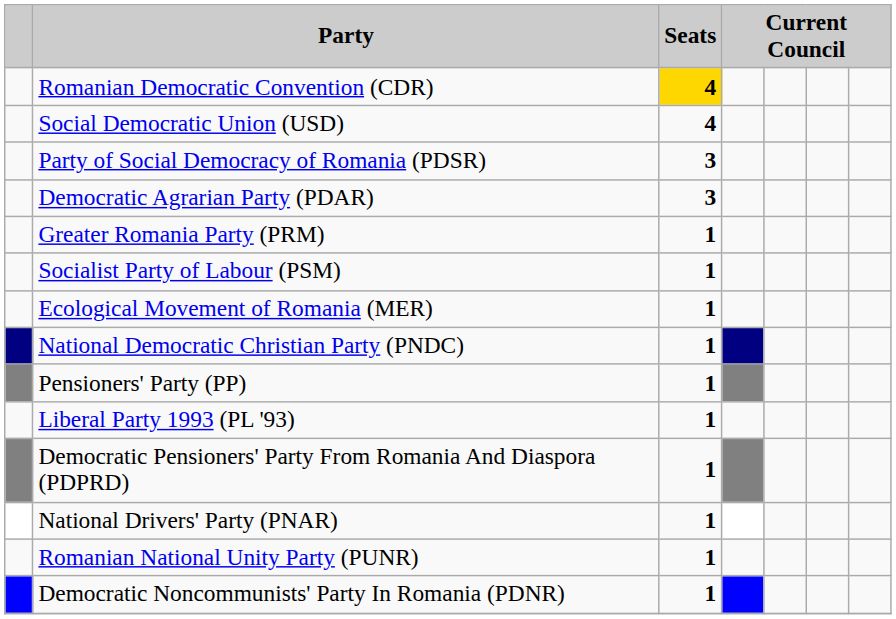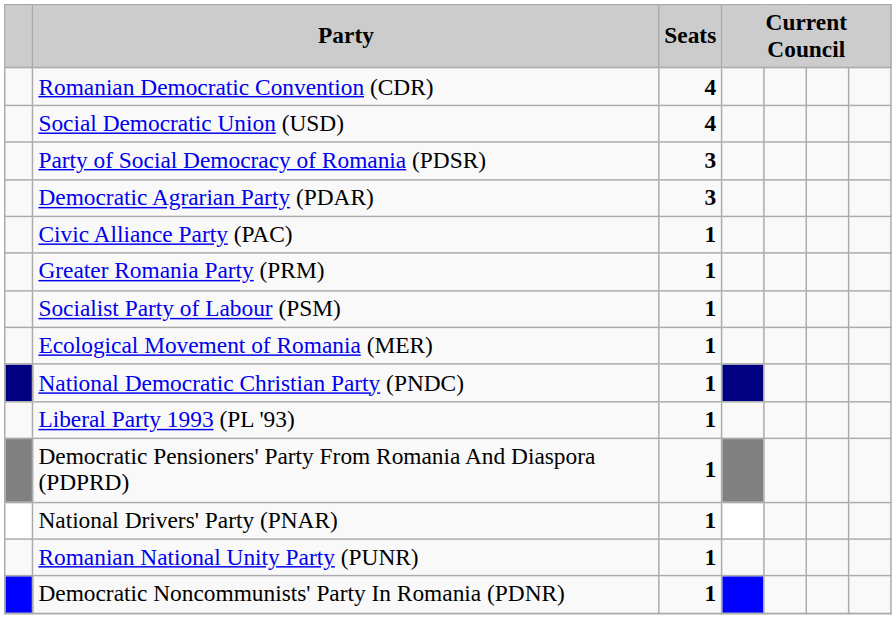Romanian Democratic Convention (CDR) | Seats: gold background -> no background
+ row: Civic Alliance Party (PAC) | 1
- row: Pensioners' Party (PP) | 1
